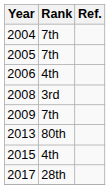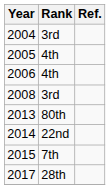2004 | Rank: 7th -> 3rd
2005 | Rank: 7th -> 4th
- row: 2009 | 7th
+ row: 2014 | 22nd
2015 | Rank: 4th -> 7th
